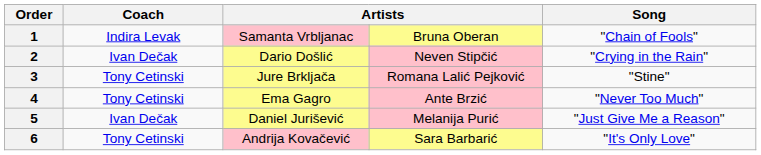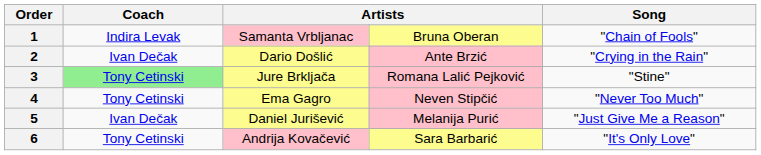2 | column 4: Neven Stipčić -> Ante Brzić
3 | Coach: no background -> lightgreen background
4 | column 4: Ante Brzić -> Neven Stipčić
